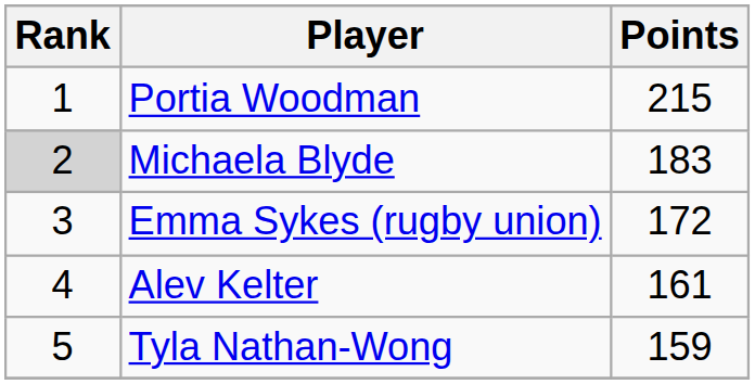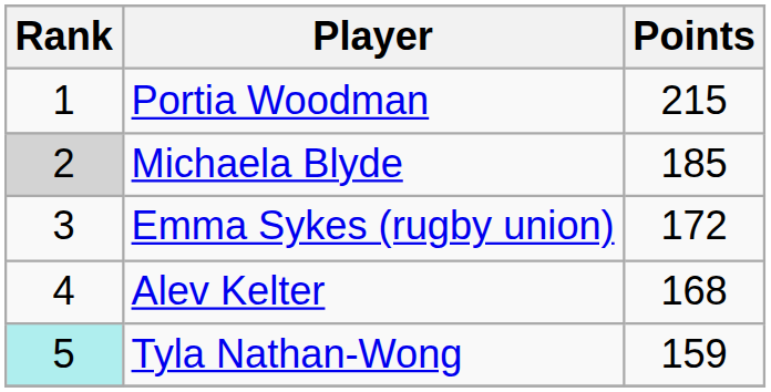Michaela Blyde | Points: 183 -> 185
Alev Kelter | Points: 161 -> 168
Tyla Nathan-Wong | Rank: no background -> paleturquoise background
